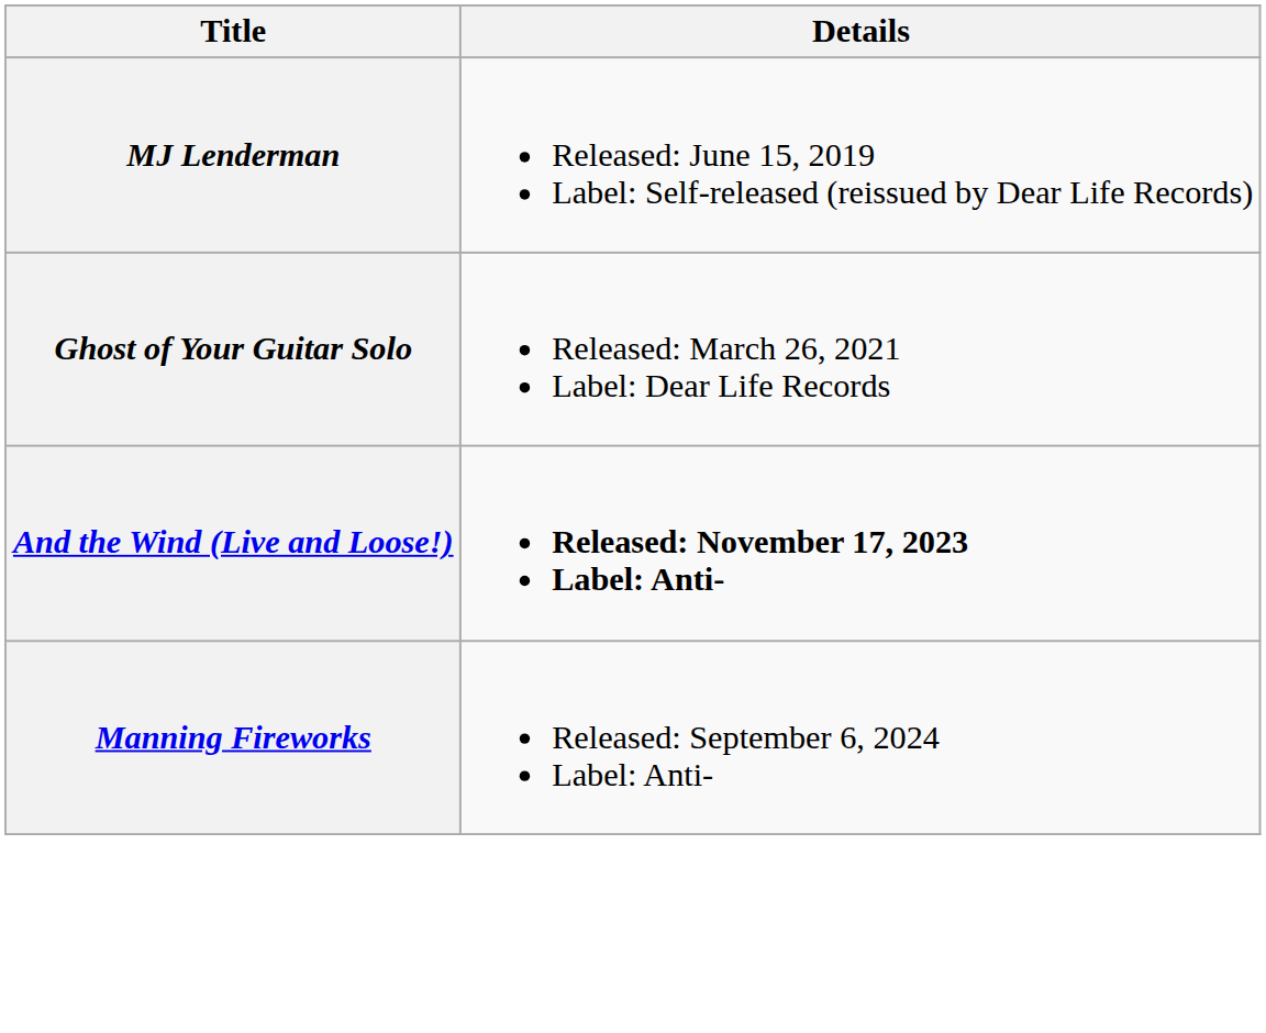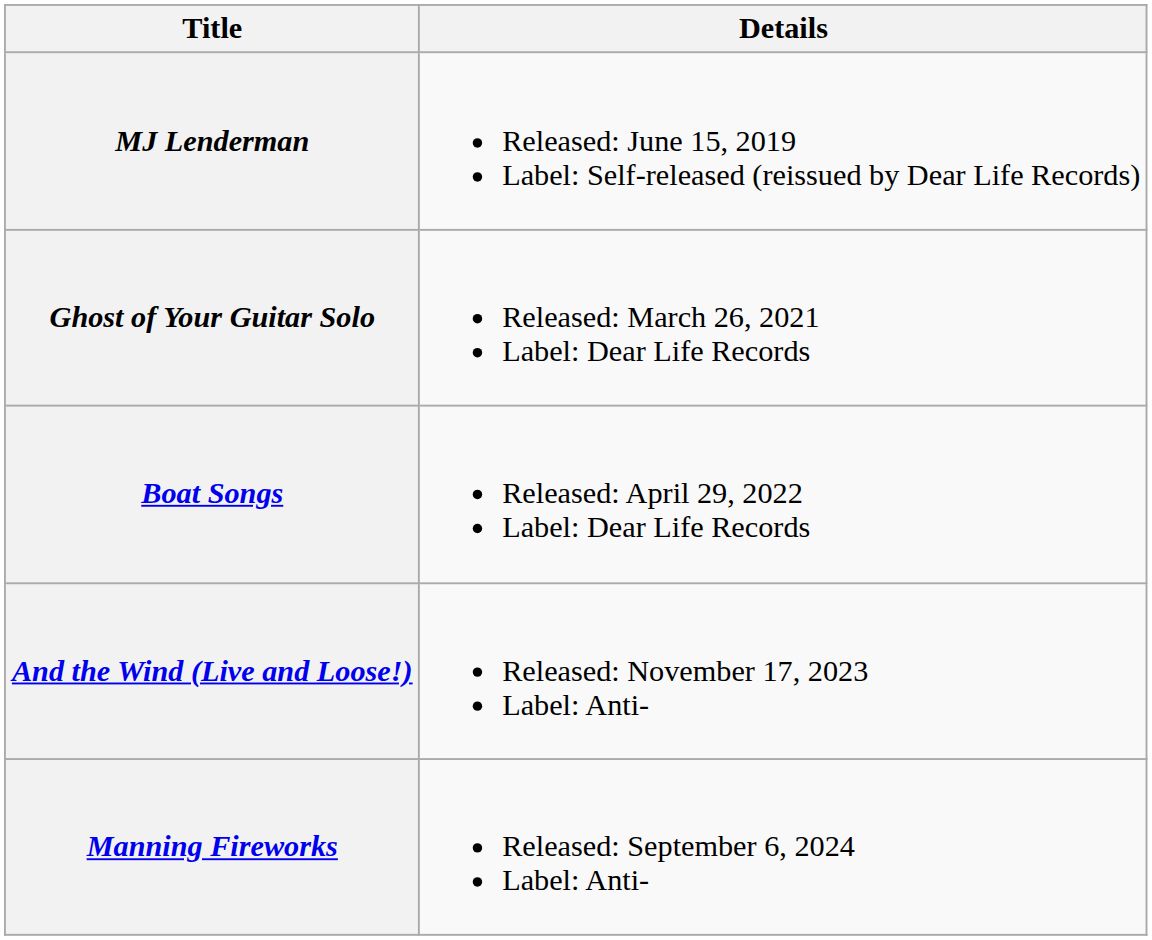+ row: Boat Songs | Released: April 29, 2022 Label: Dear Life Records
And the Wind (Live and Loose!) | Details: bold -> normal
